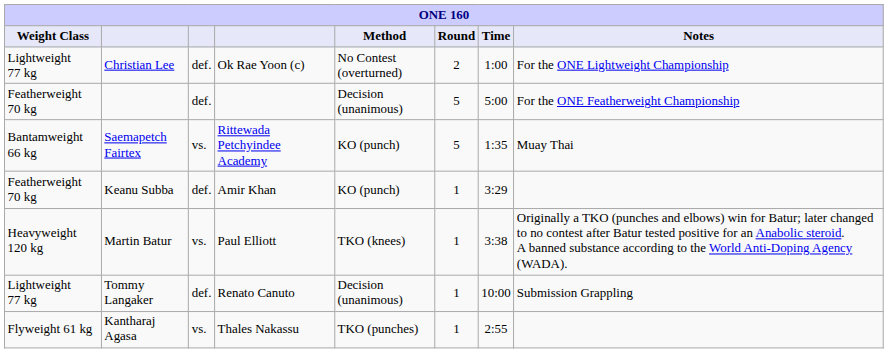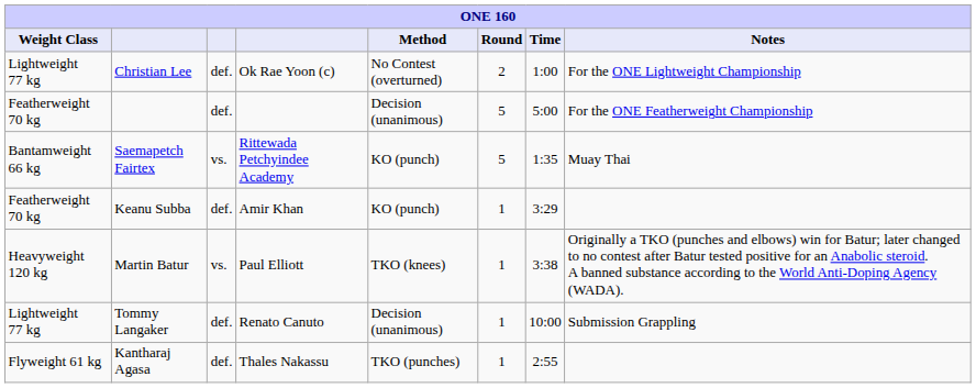Kantharaj Agasa | column 3: vs. -> def.
